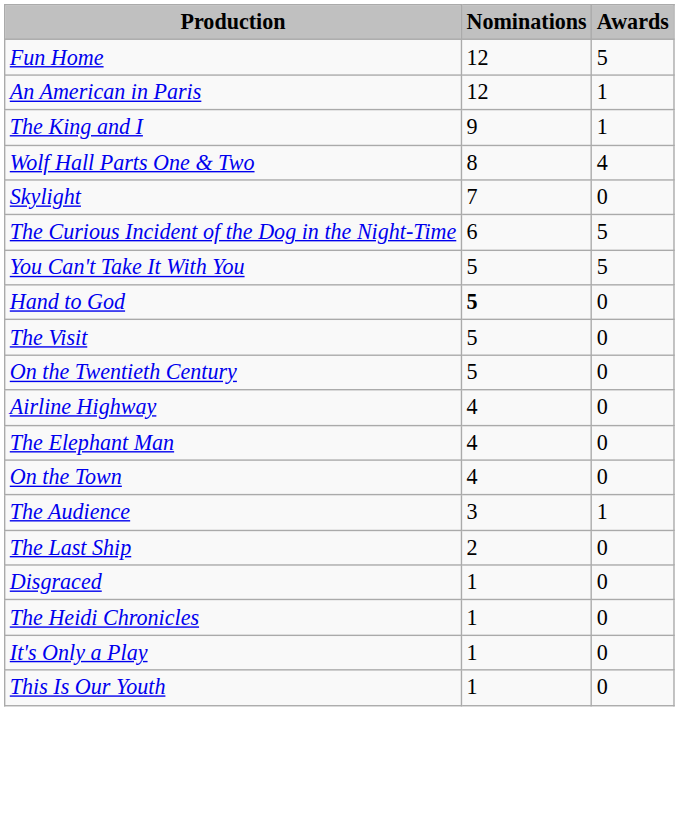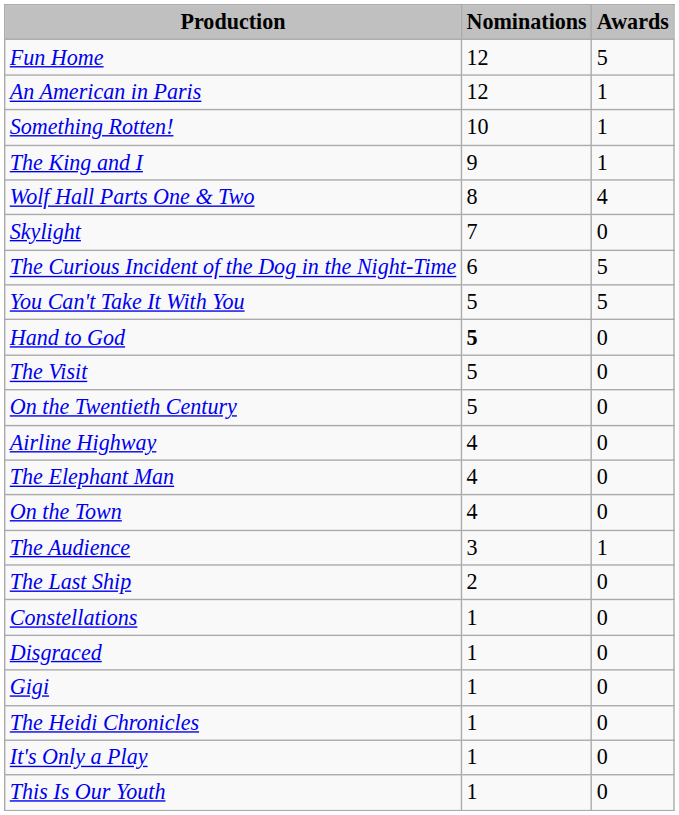+ row: Something Rotten! | 10 | 1
+ row: Constellations | 1 | 0
+ row: Gigi | 1 | 0
